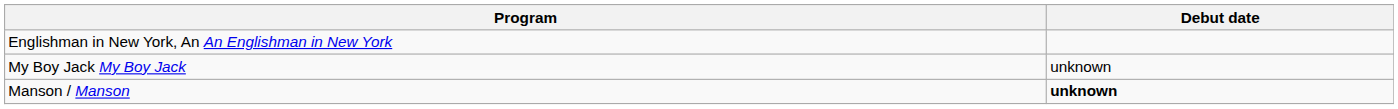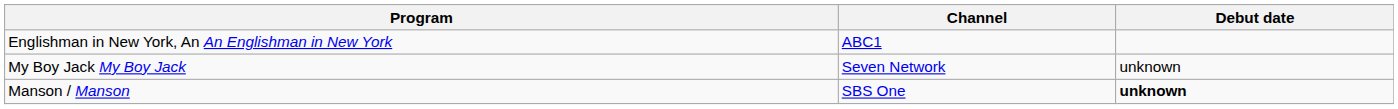+ column: Channel | ABC1 | Seven Network | SBS One
